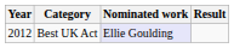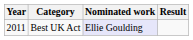Best UK Act | Year: 2012 -> 2011
